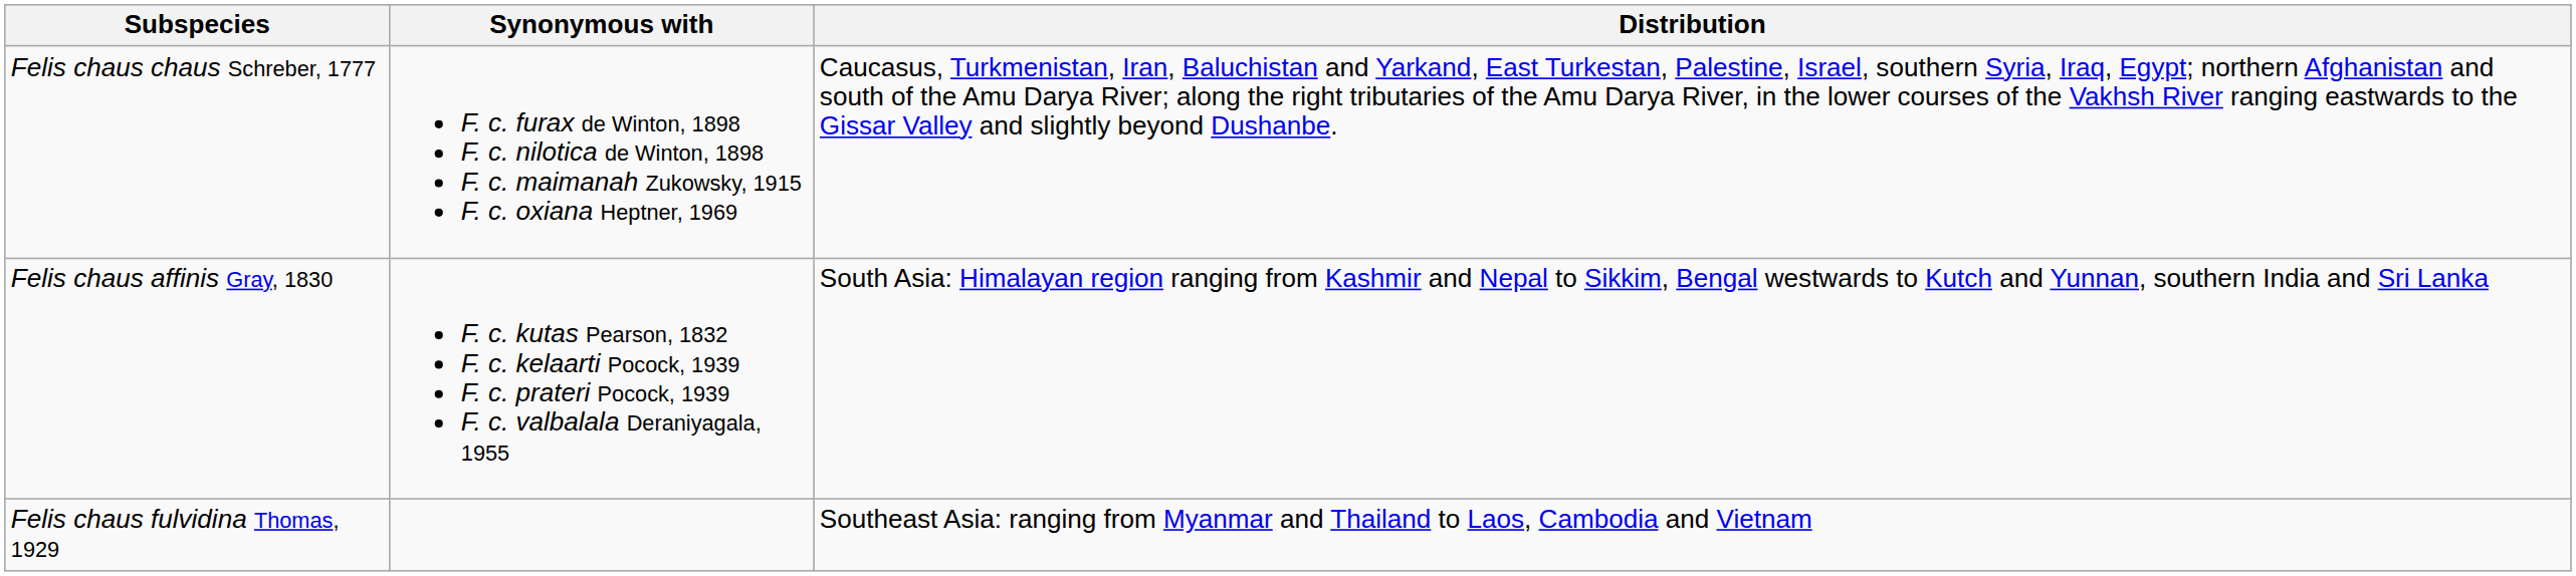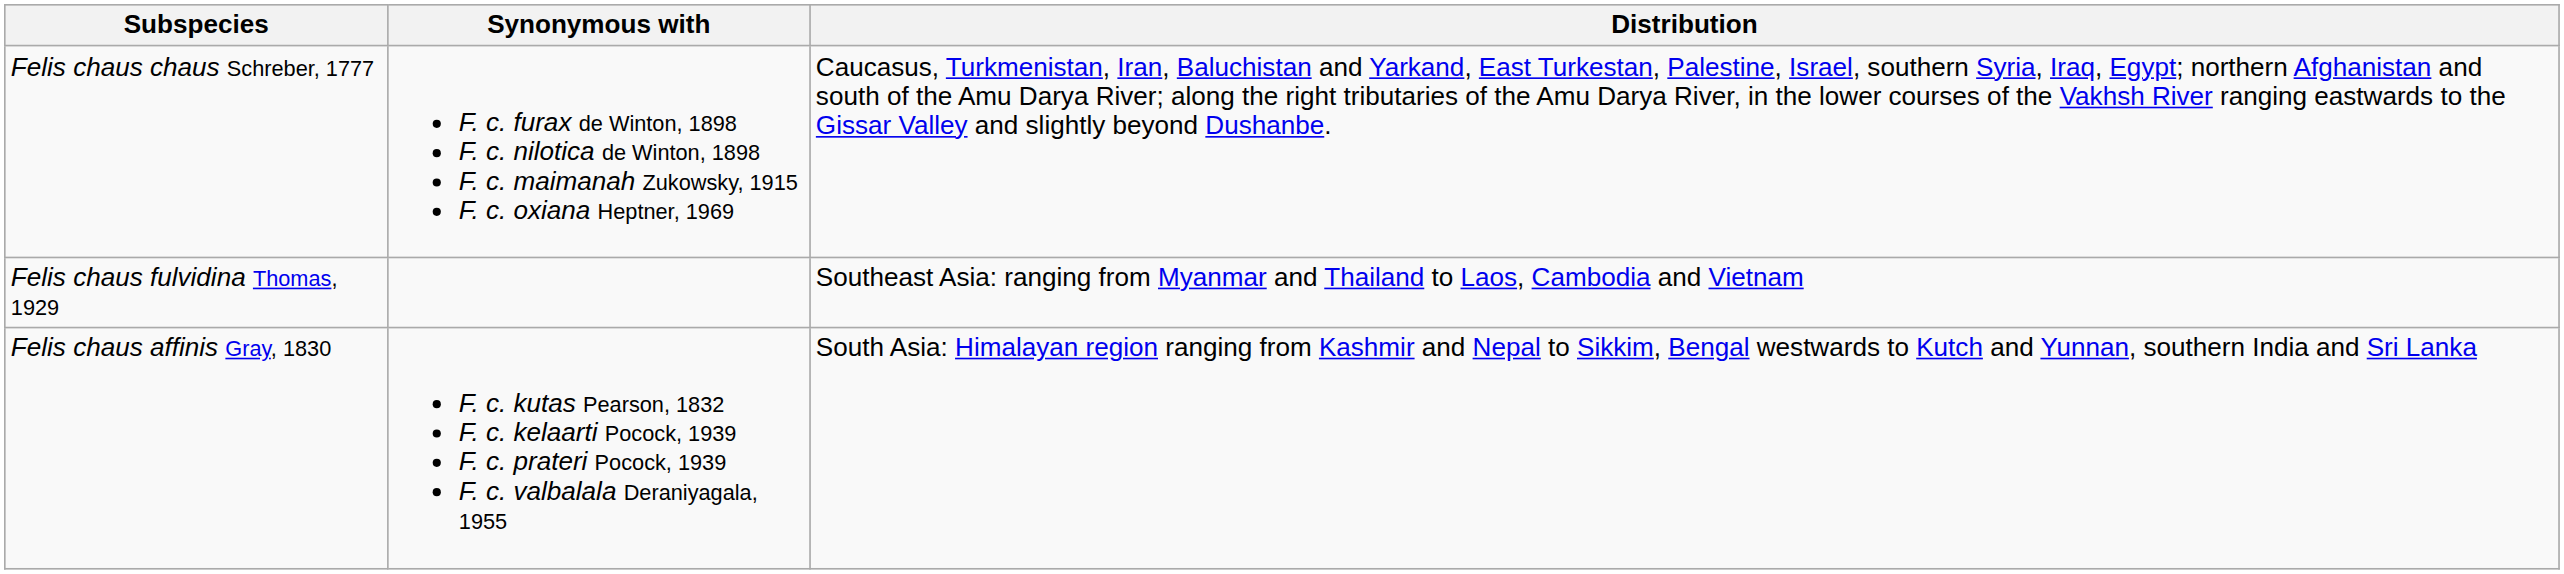rows swapped: Felis chaus affinis Gray, 1830 <-> Felis chaus fulvidina Thomas, 1929
